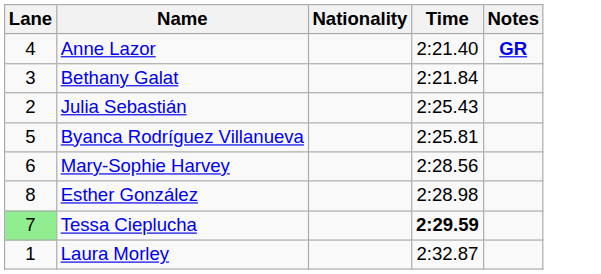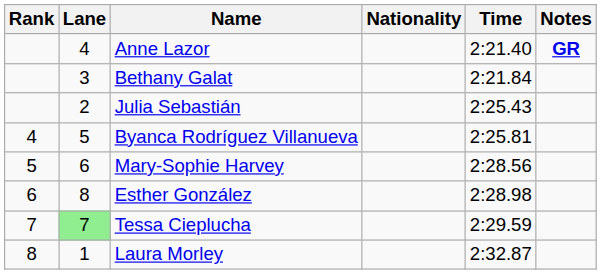+ column: Rank | 4 | 5 | 6 | 7 | 8
Tessa Cieplucha | Time: bold -> normal
